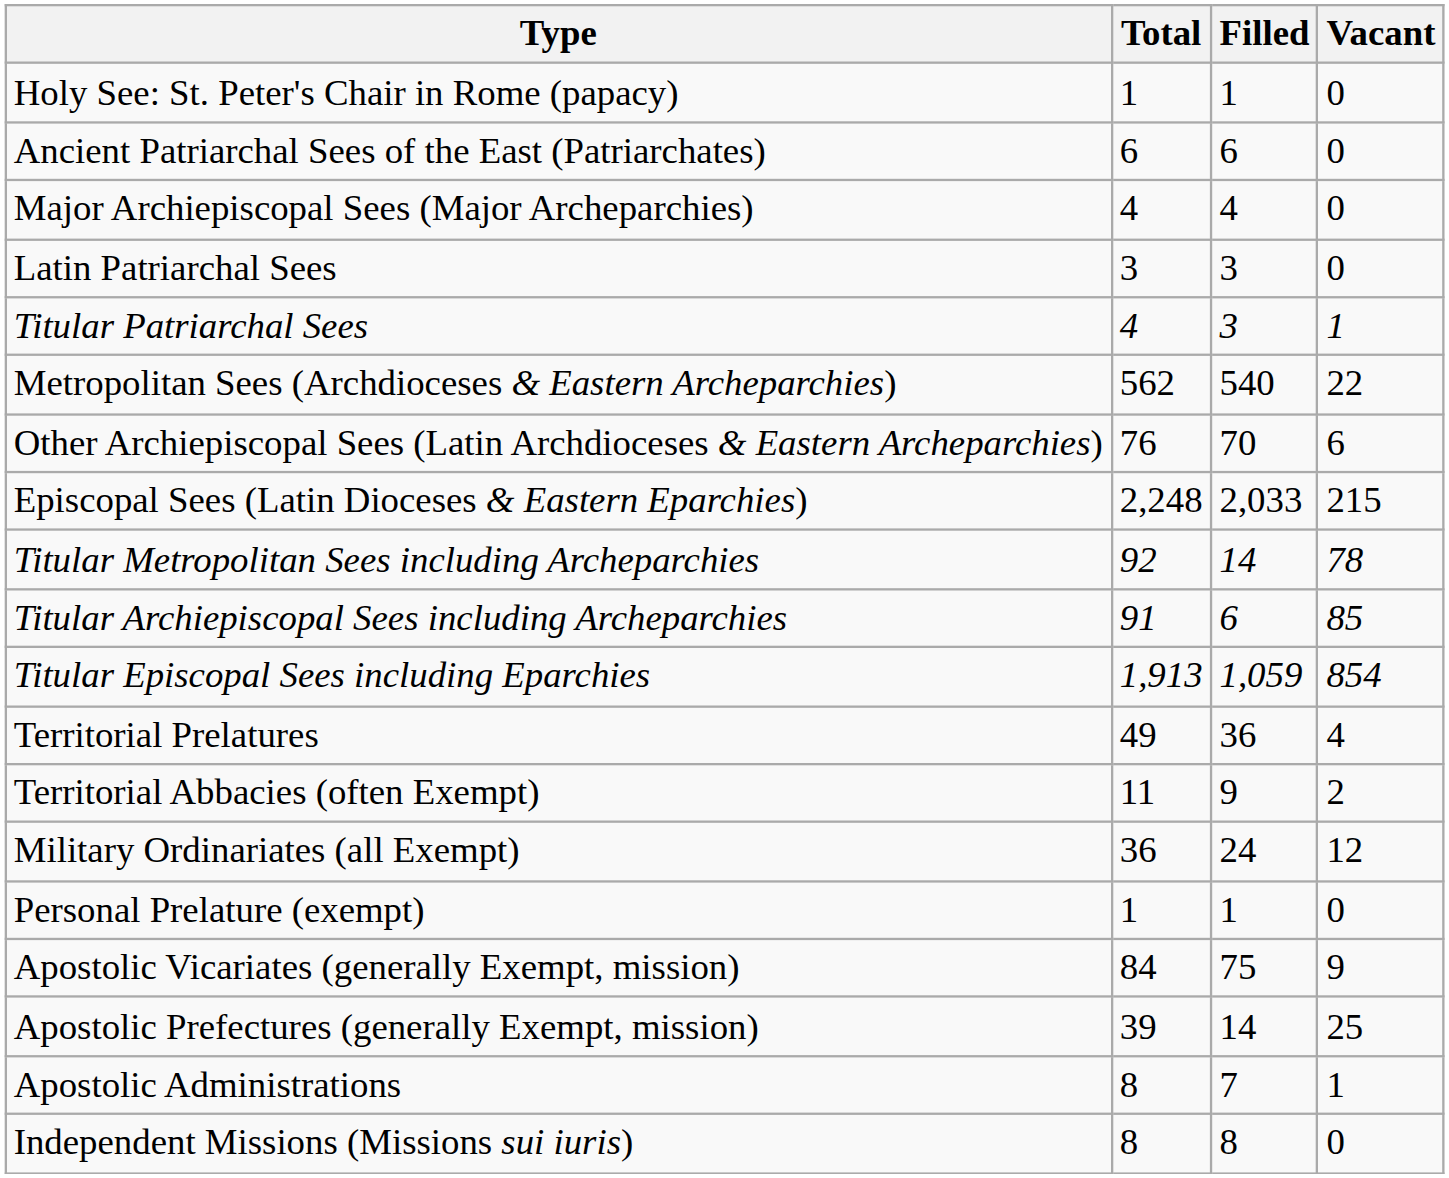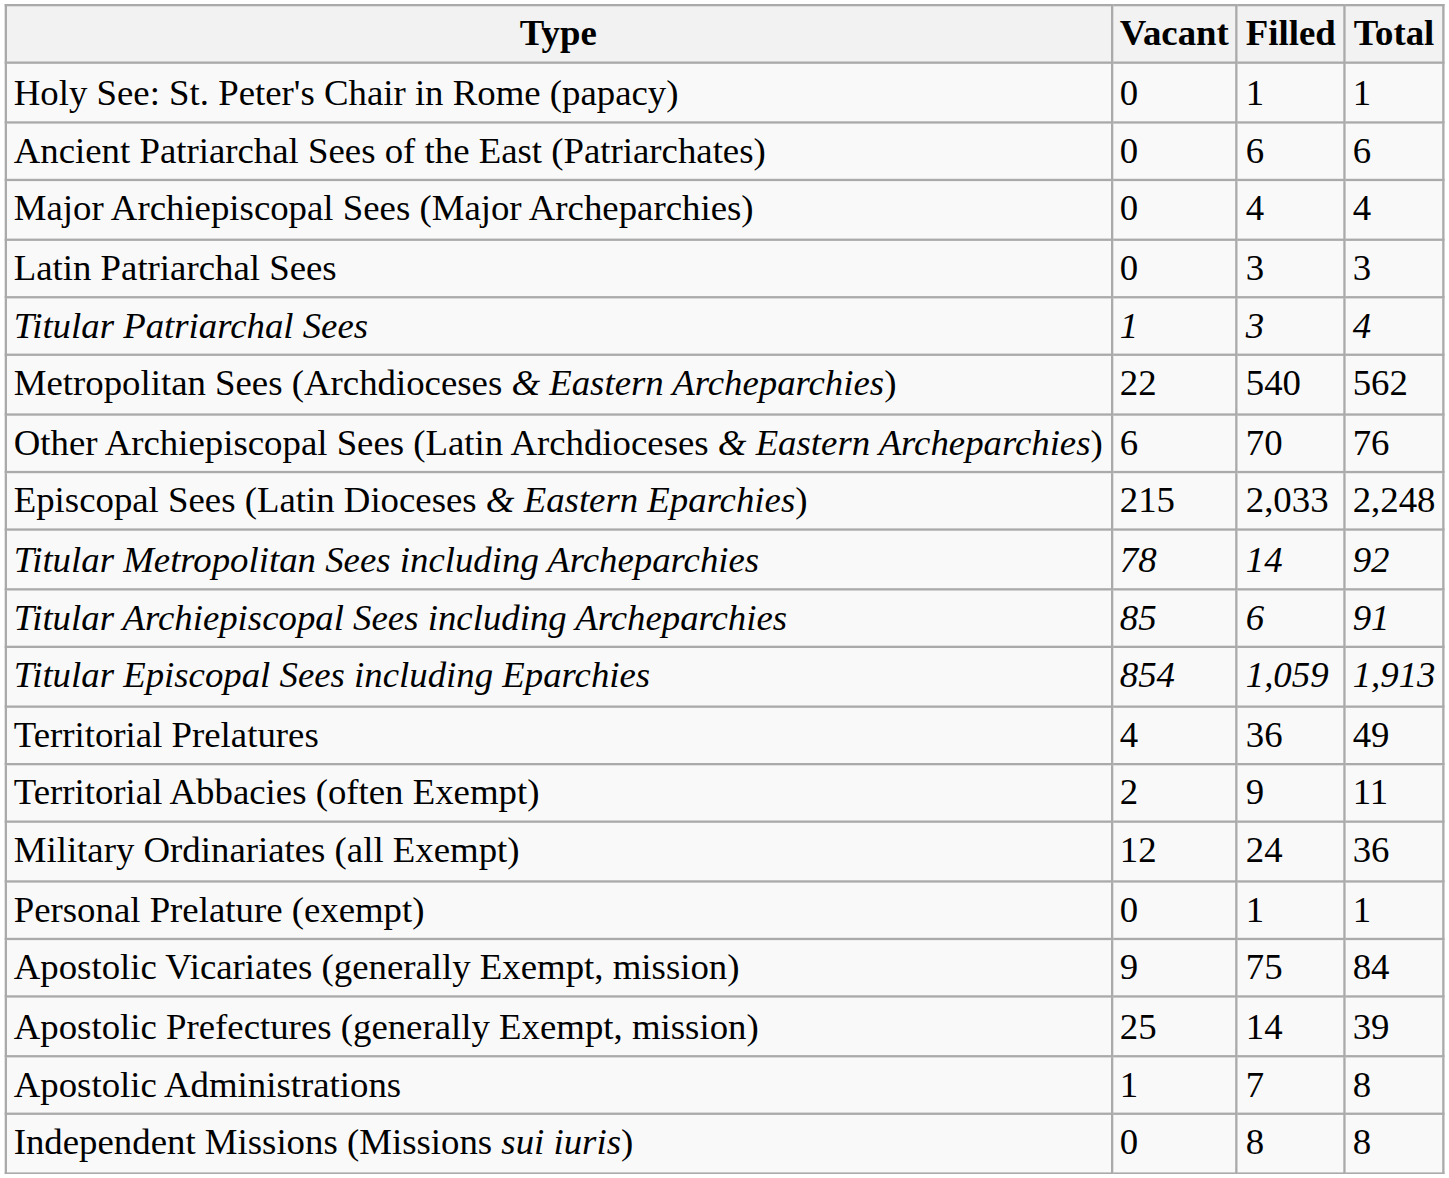columns swapped: Total <-> Vacant
